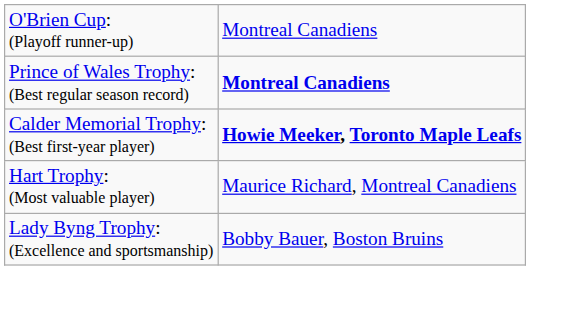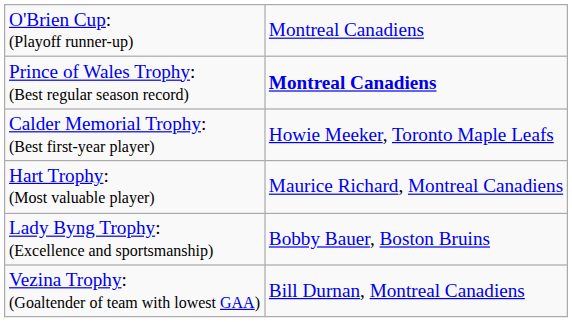Calder Memorial Trophy: (Best first-year player) | column 2: bold -> normal
+ row: Vezina Trophy: (Goaltender of team with lowest GAA) | Bill Durnan, Montreal Canadiens
